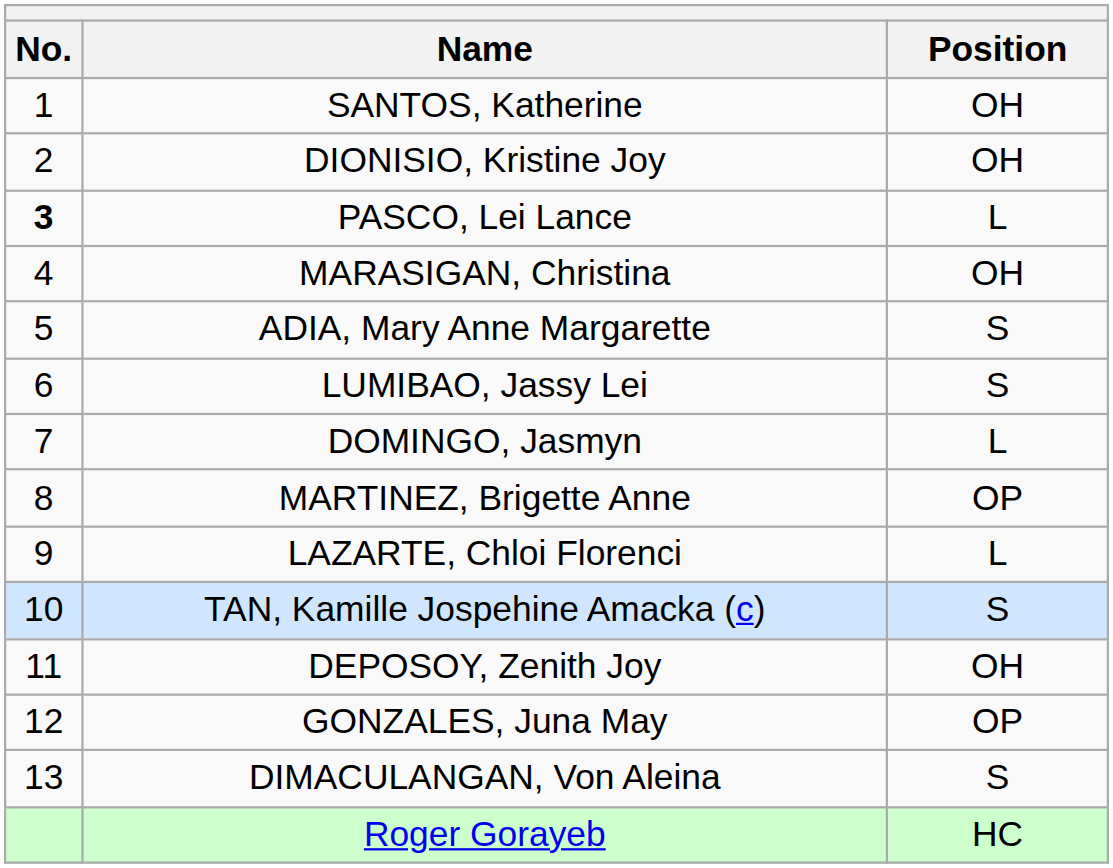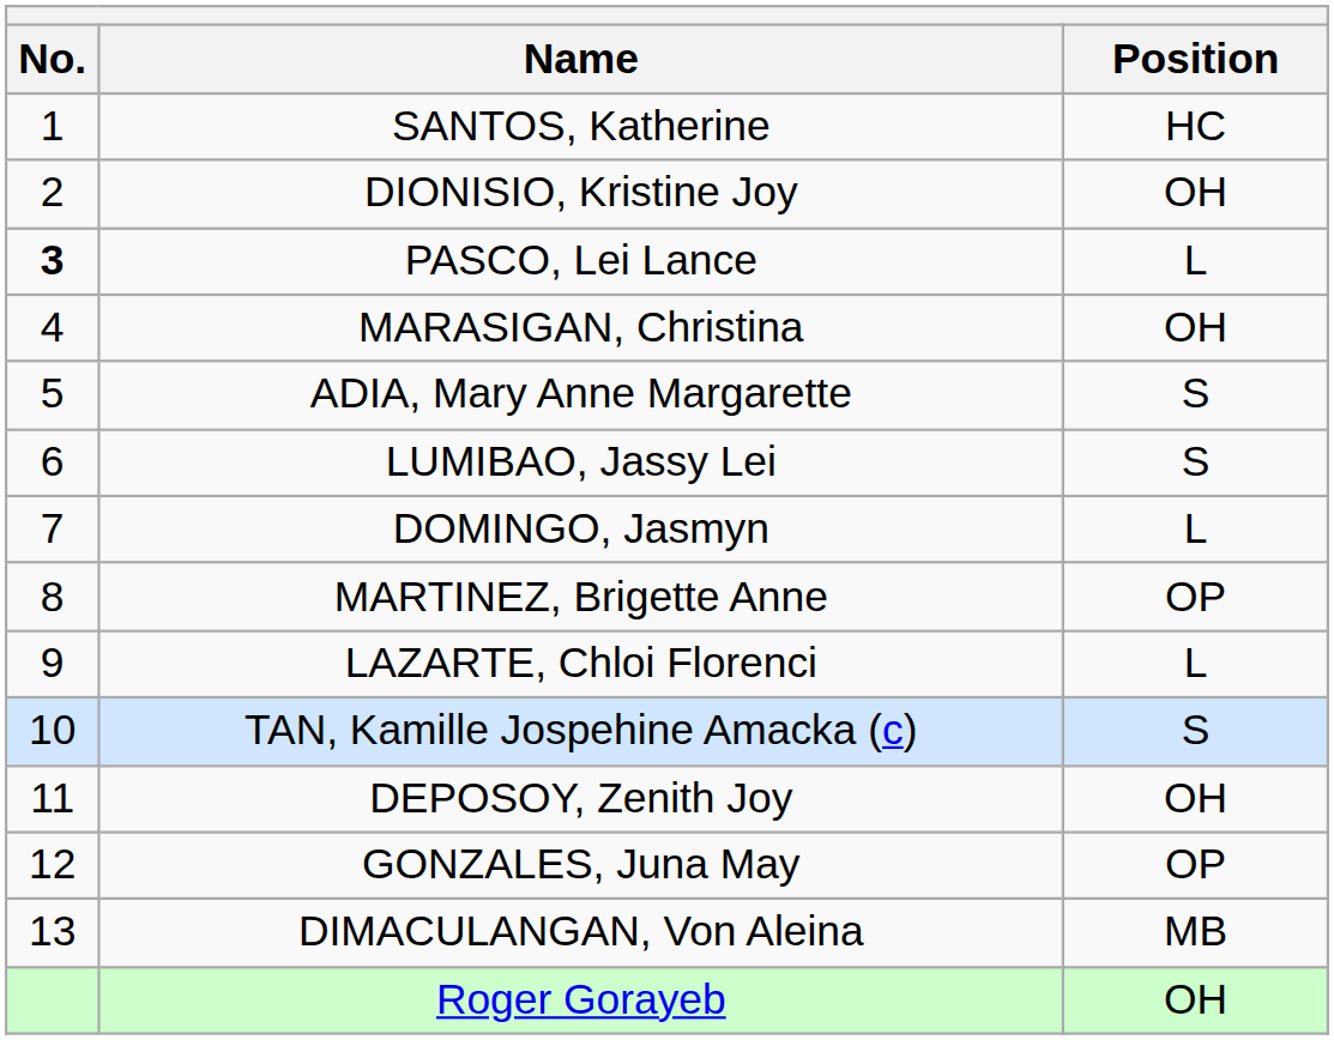SANTOS, Katherine | Position: OH -> HC
DIMACULANGAN, Von Aleina | Position: S -> MB
Roger Gorayeb | Position: HC -> OH
